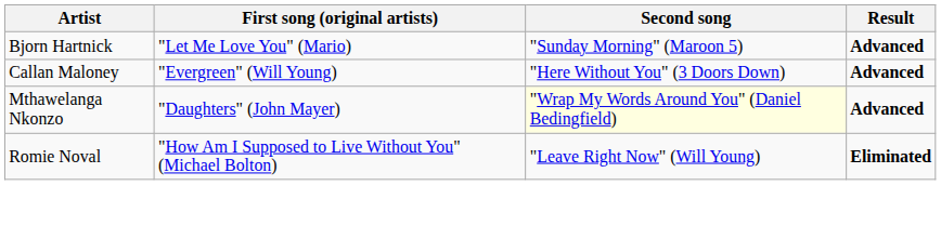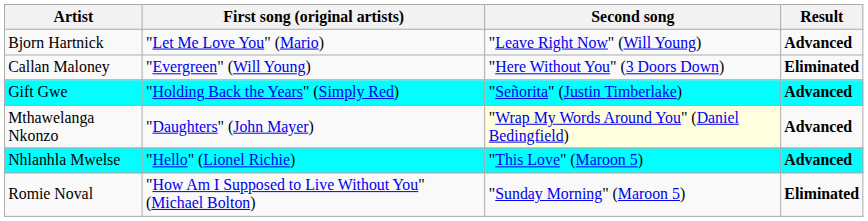Bjorn Hartnick | Second song: "Sunday Morning" (Maroon 5) -> "Leave Right Now" (Will Young)
Callan Maloney | Result: Advanced -> Eliminated
+ row: Gift Gwe | "Holding Back the Years" (Simply Red) | "Señorita" (Justin Timberlake) | Advanced
+ row: Nhlanhla Mwelse | "Hello" (Lionel Richie) | "This Love" (Maroon 5) | Advanced
Romie Noval | Second song: "Leave Right Now" (Will Young) -> "Sunday Morning" (Maroon 5)
